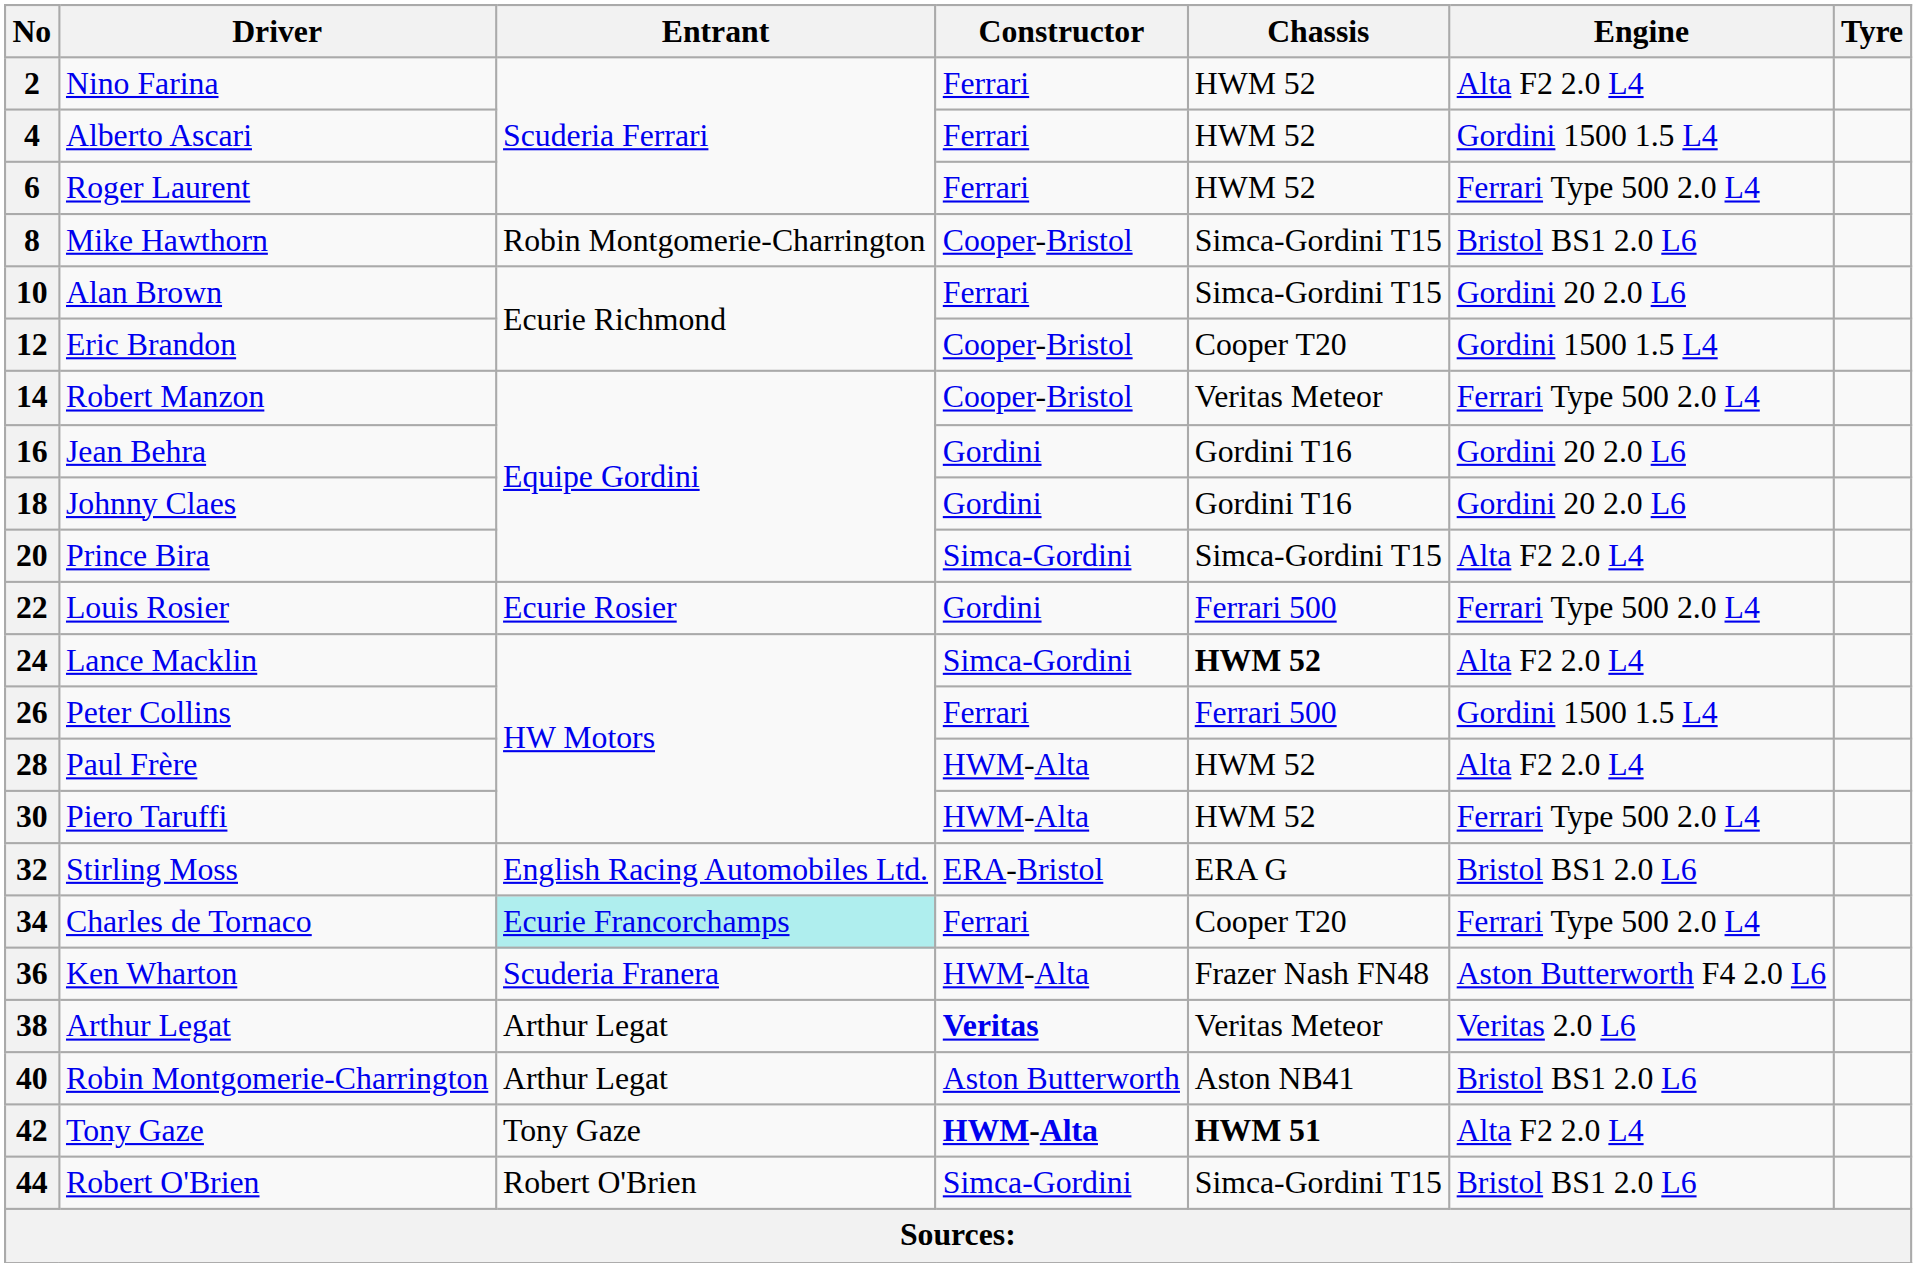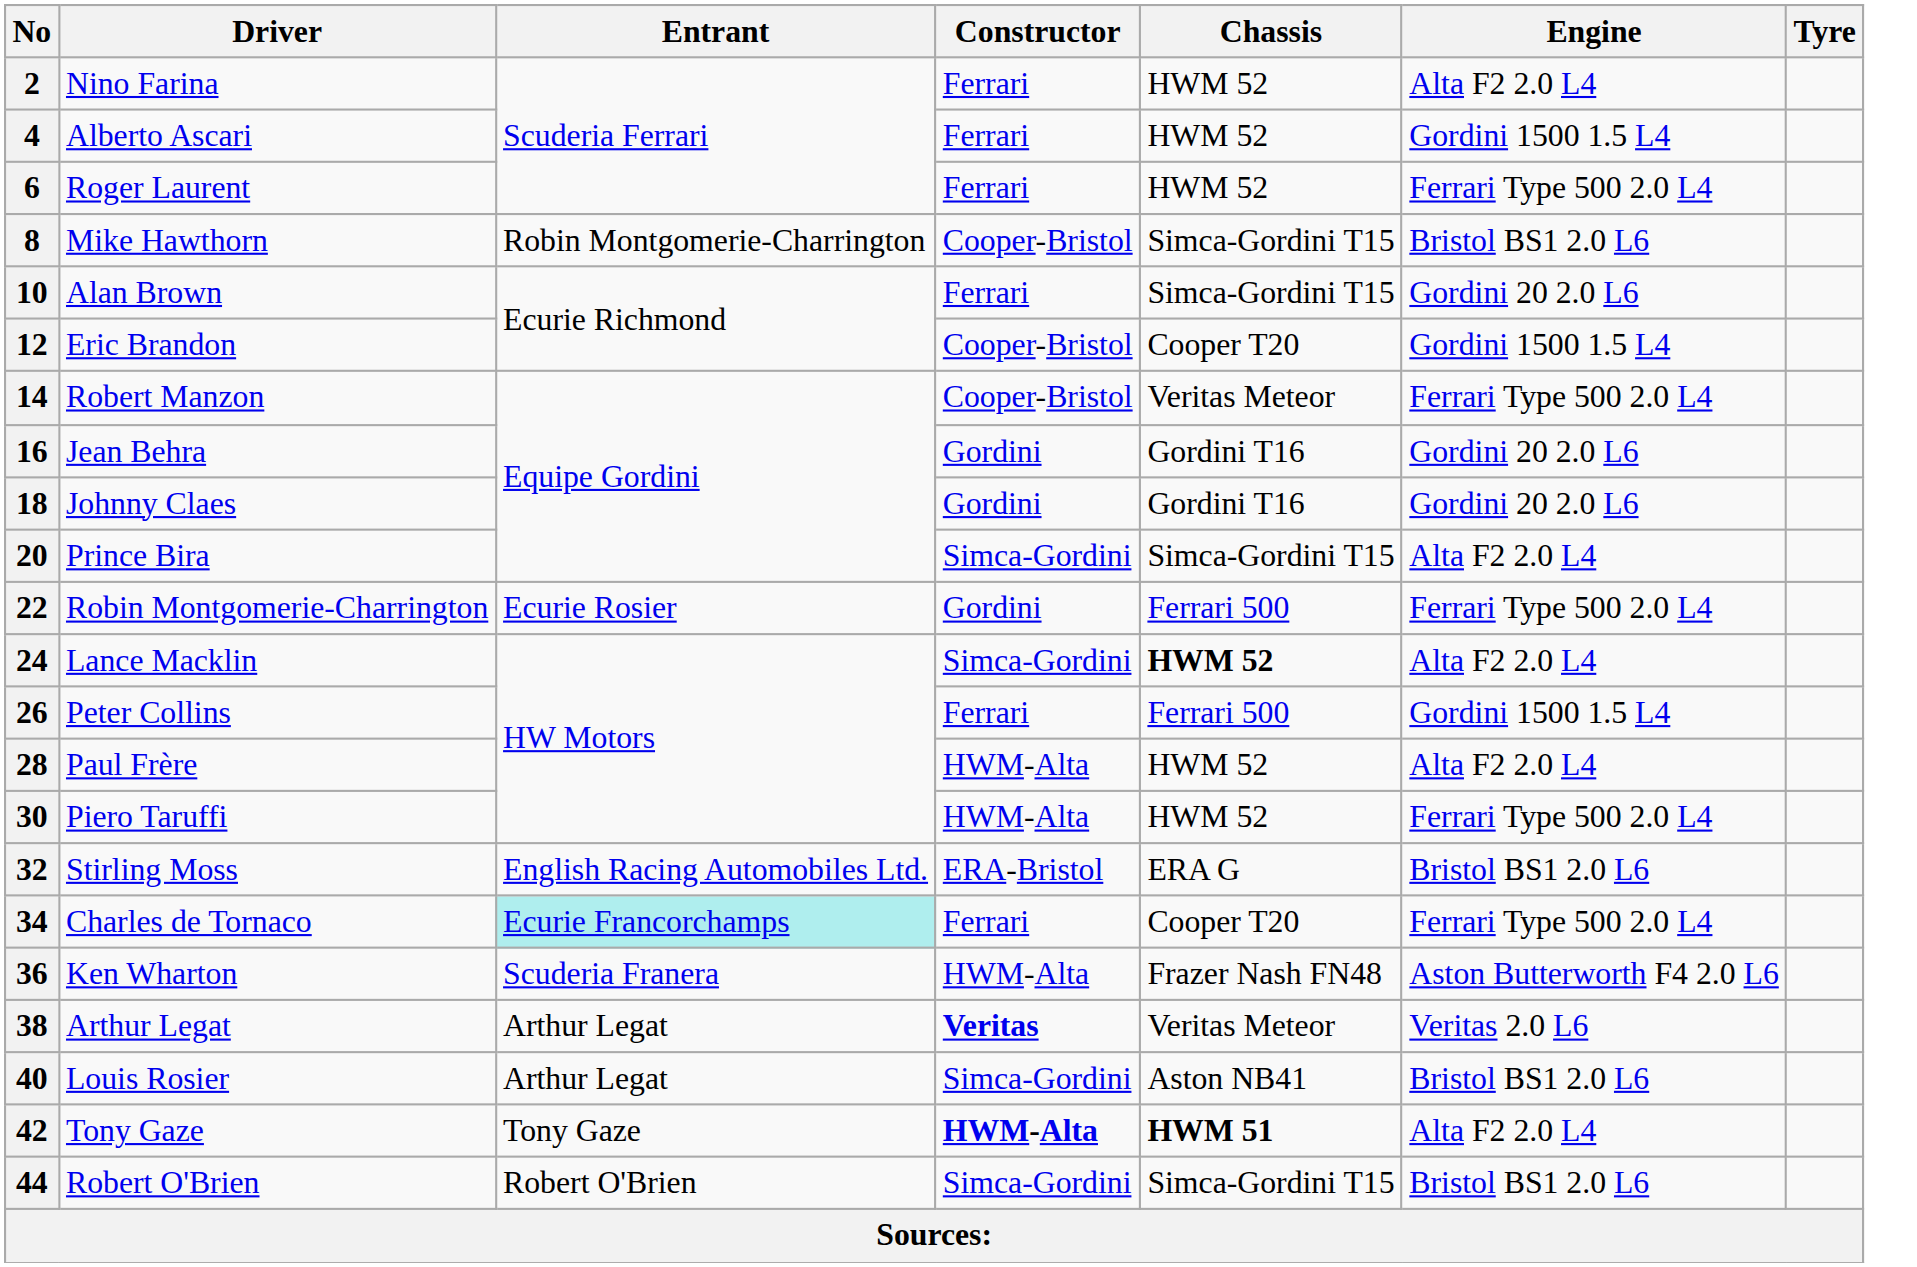22 | Driver: Louis Rosier -> Robin Montgomerie-Charrington
40 | Driver: Robin Montgomerie-Charrington -> Louis Rosier
40 | Constructor: Aston Butterworth -> Simca-Gordini
